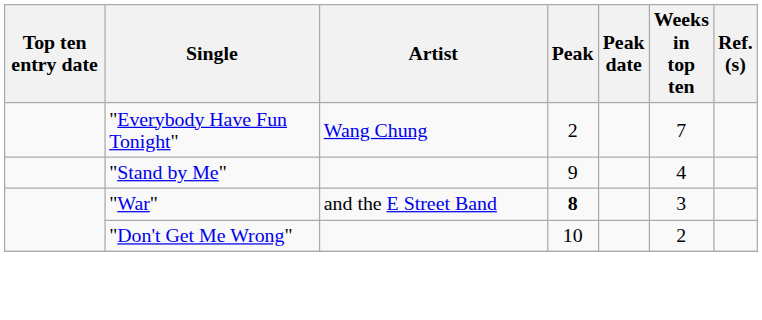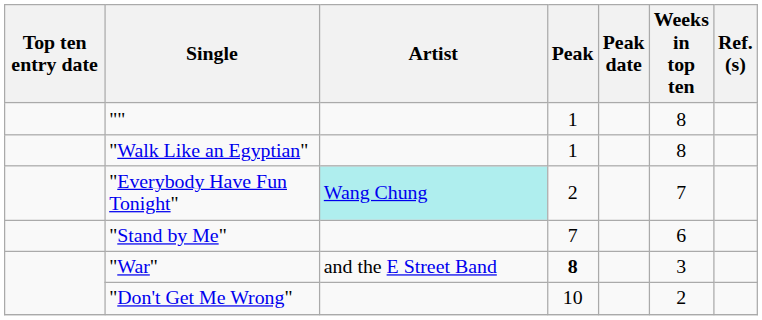+ row: "" | 1 | 8
+ row: "Walk Like an Egyptian" | 1 | 8
"Everybody Have Fun Tonight" | Artist: no background -> paleturquoise background
"Stand by Me" | Peak: 9 -> 7
"Stand by Me" | Weeks in top ten: 4 -> 6
